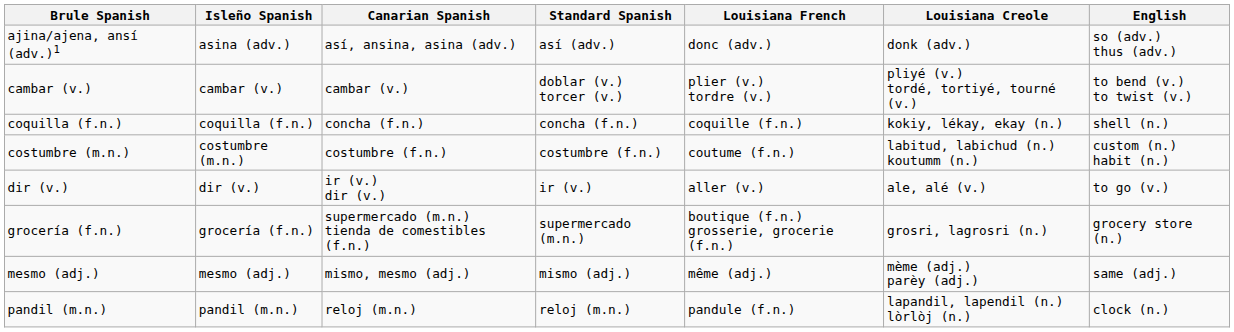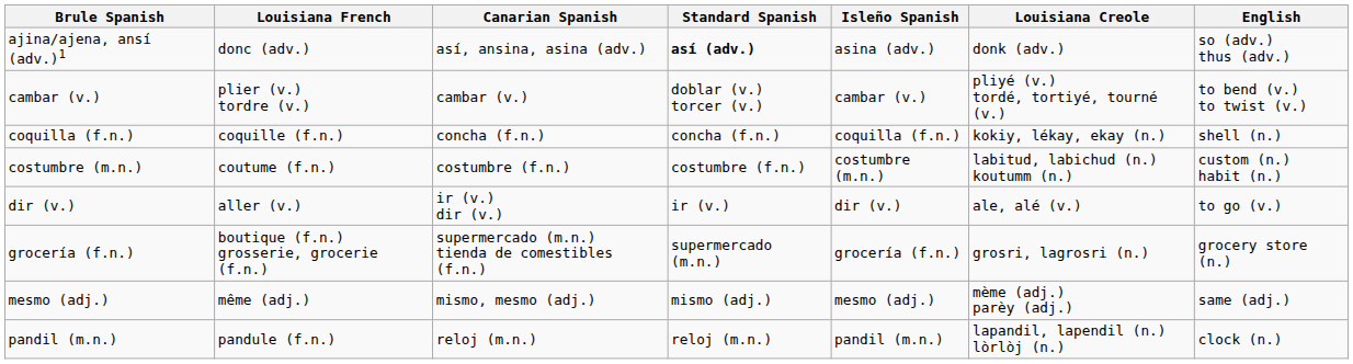columns swapped: Isleño Spanish <-> Louisiana French
ajina/ajena, ansí (adv.)1 | Standard Spanish: normal -> bold
